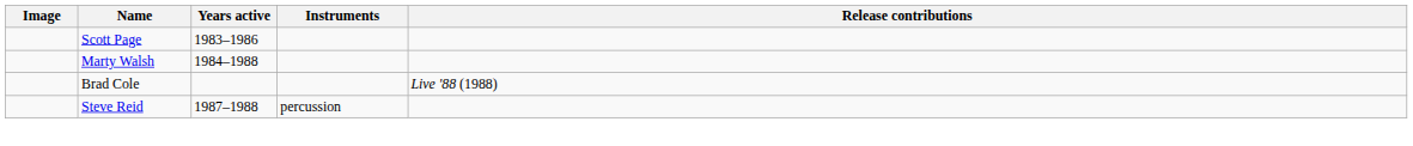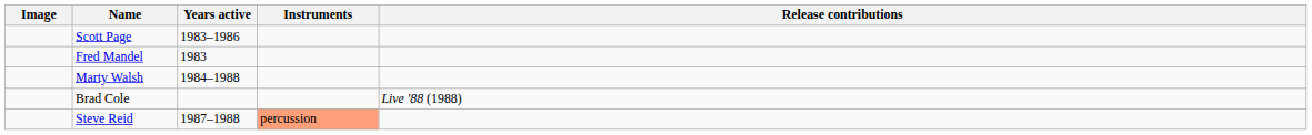+ row: Fred Mandel | 1983
Steve Reid | Instruments: no background -> lightsalmon background
